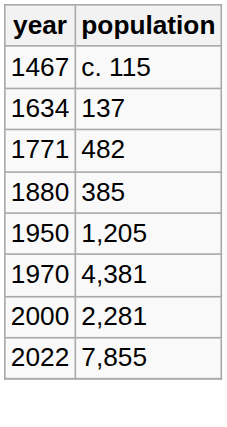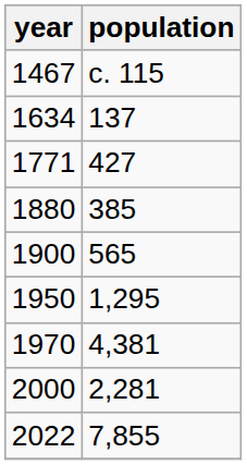1771 | population: 482 -> 427
+ row: 1900 | 565
1950 | population: 1,205 -> 1,295
